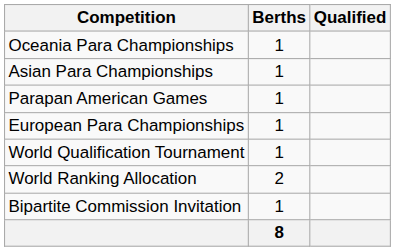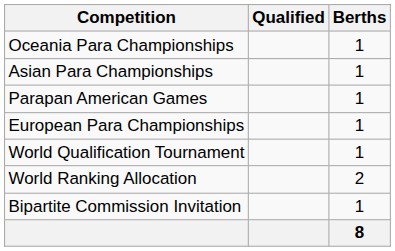columns swapped: Berths <-> Qualified
